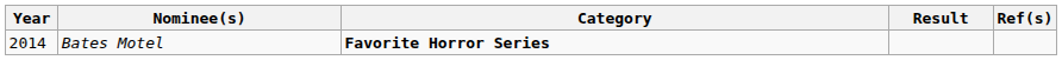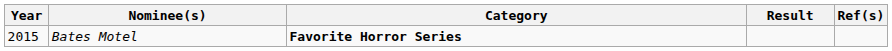Bates Motel | Year: 2014 -> 2015
